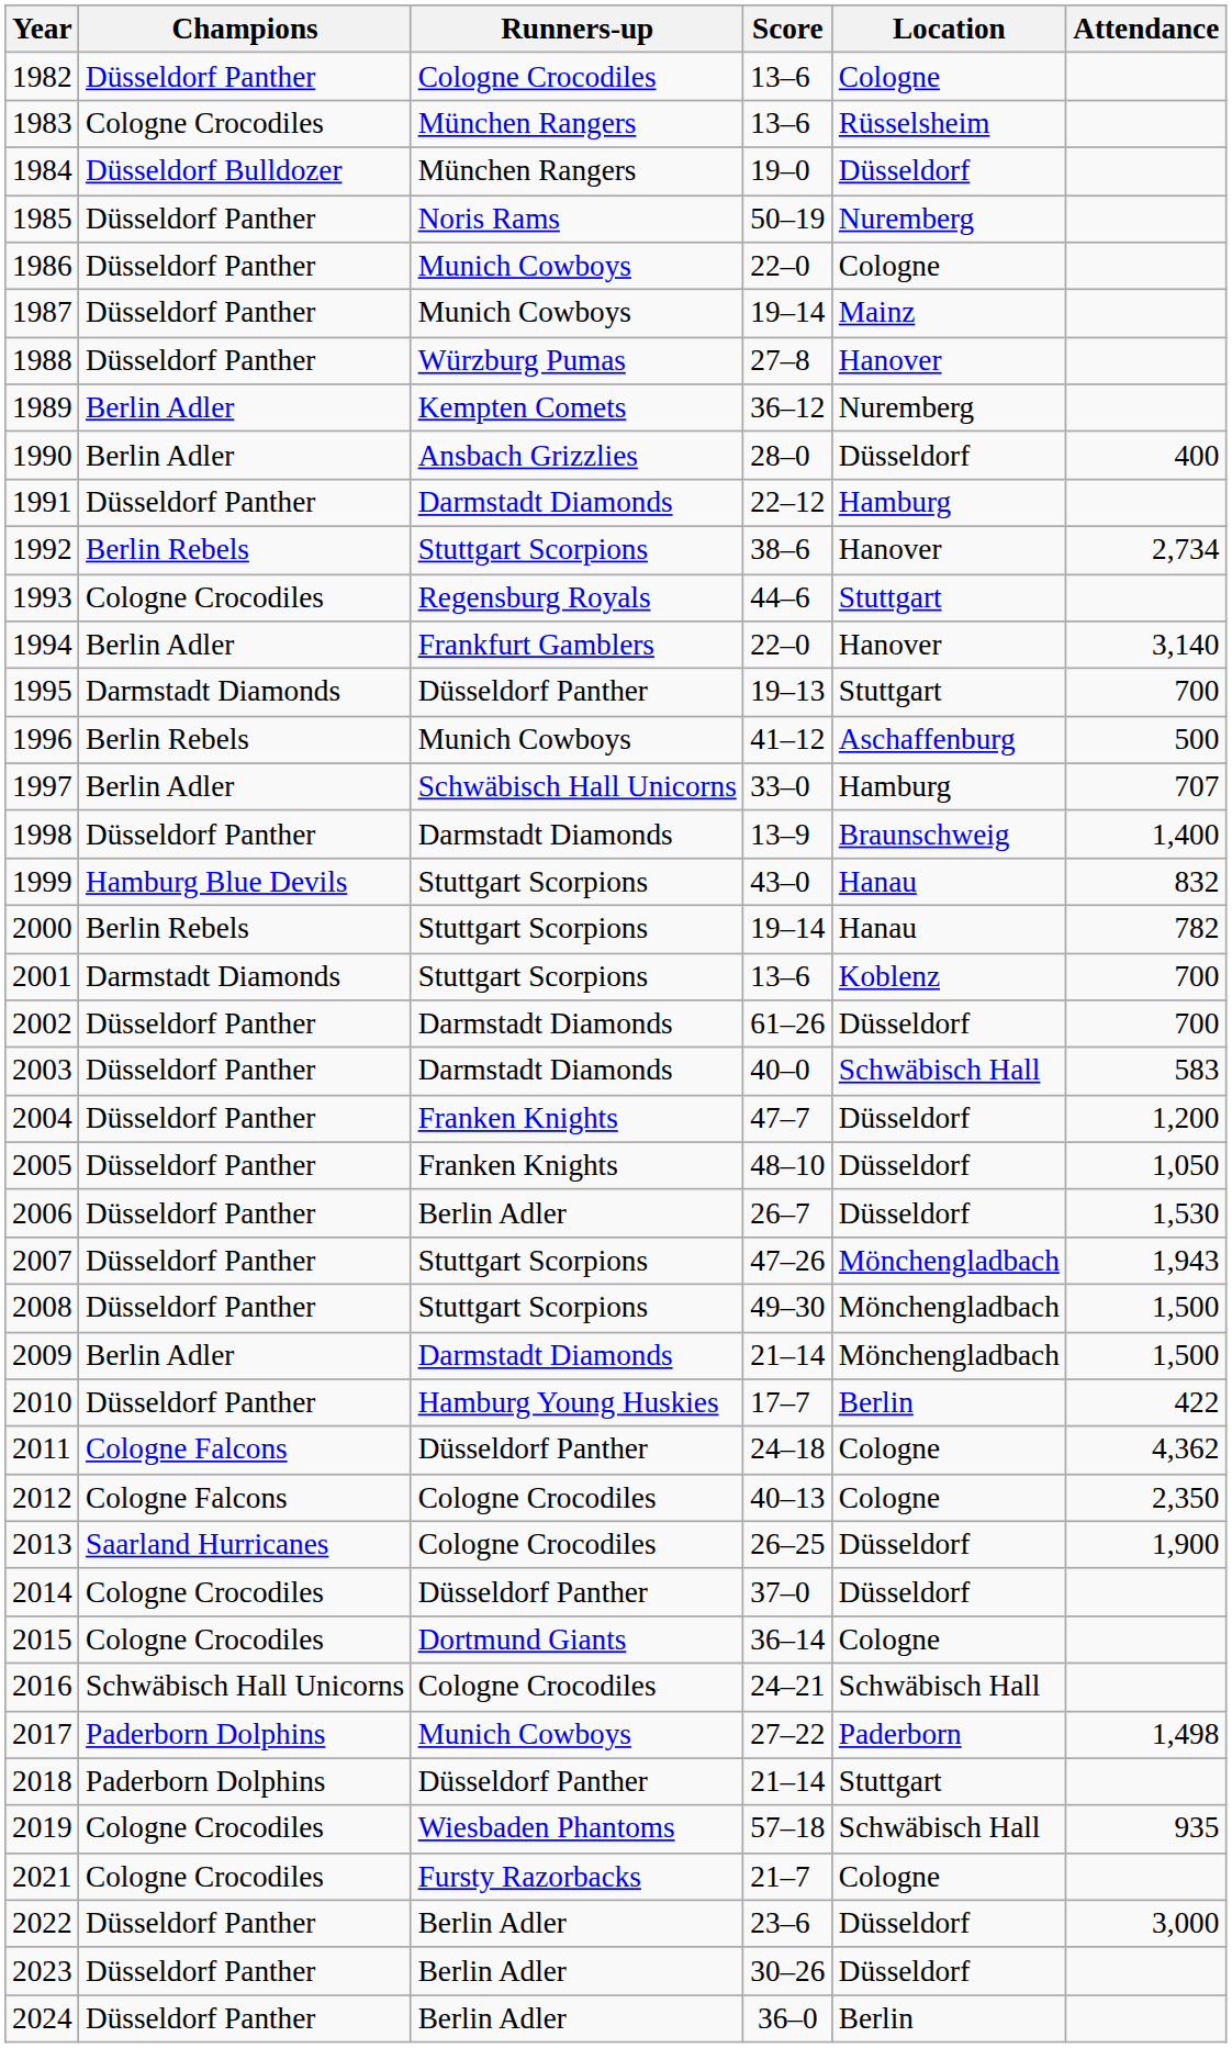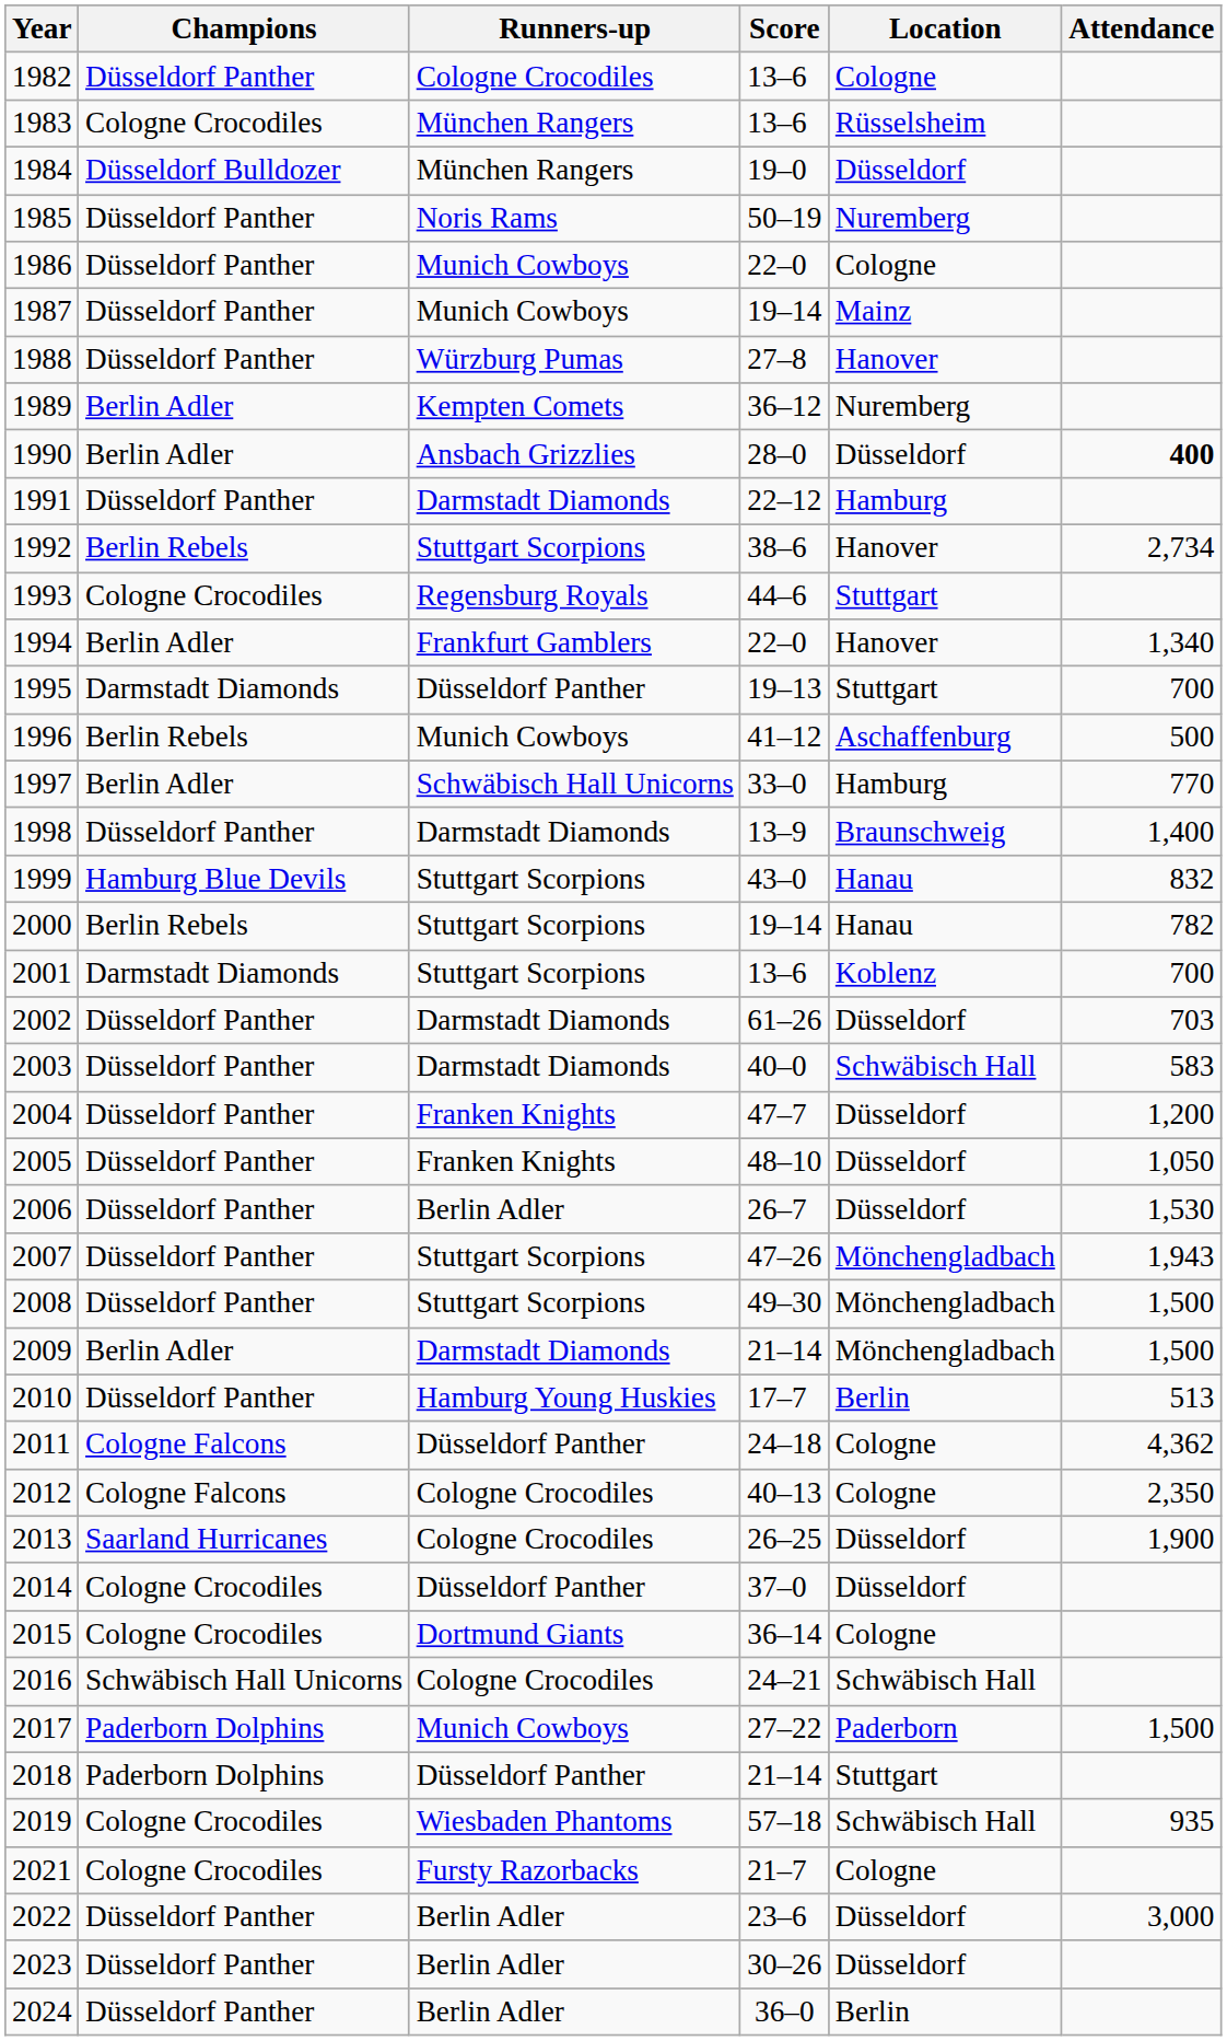1990 | Attendance: normal -> bold
1994 | Attendance: 3,140 -> 1,340
1997 | Attendance: 707 -> 770
2002 | Attendance: 700 -> 703
2010 | Attendance: 422 -> 513
2017 | Attendance: 1,498 -> 1,500
